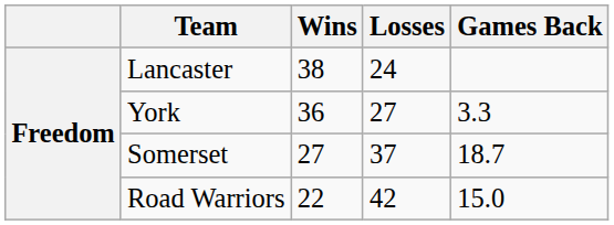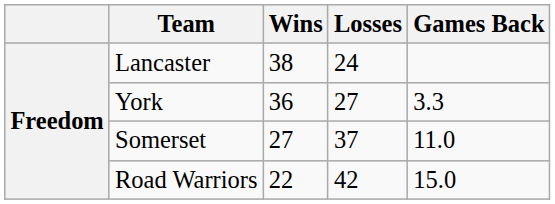Somerset | Games Back: 18.7 -> 11.0
